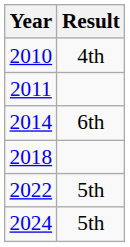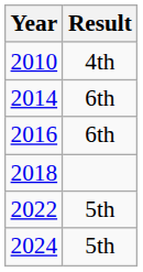- row: 2011
+ row: 2016 | 6th
